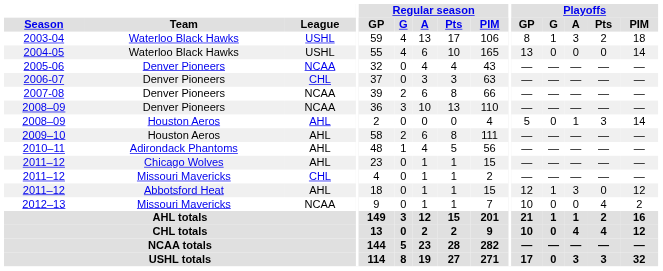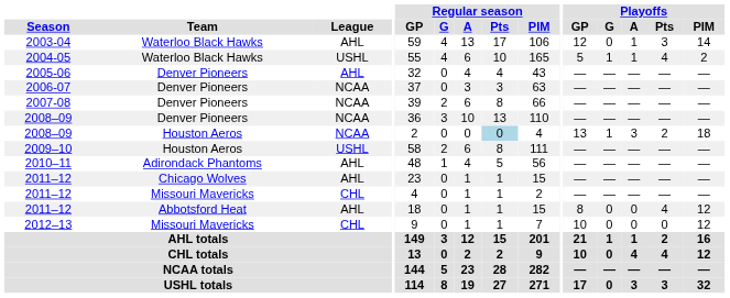2003-04 | League: USHL -> AHL
2003-04 | Playoffs / GP: 8 -> 12
2003-04 | Playoffs / G: 1 -> 0
2003-04 | Playoffs / A: 3 -> 1
2003-04 | Playoffs / Pts: 2 -> 3
2003-04 | Playoffs / PIM: 18 -> 14
2004-05 | Playoffs / GP: 13 -> 5
2004-05 | Playoffs / G: 0 -> 1
2004-05 | Playoffs / A: 0 -> 1
2004-05 | Playoffs / Pts: 0 -> 4
2004-05 | Playoffs / PIM: 14 -> 2
2005-06 | League: NCAA -> AHL
2006-07 | League: CHL -> NCAA
2008–09 / Houston Aeros | League: AHL -> NCAA
2008–09 / Houston Aeros | Regular season / Pts: no background -> lightblue background
2008–09 / Houston Aeros | Playoffs / GP: 5 -> 13
2008–09 / Houston Aeros | Playoffs / G: 0 -> 1
2008–09 / Houston Aeros | Playoffs / A: 1 -> 3
2008–09 / Houston Aeros | Playoffs / Pts: 3 -> 2
2008–09 / Houston Aeros | Playoffs / PIM: 14 -> 18
2009–10 | League: AHL -> USHL
2011–12 / Abbotsford Heat | Playoffs / GP: 12 -> 8
2011–12 / Abbotsford Heat | Playoffs / G: 1 -> 0
2011–12 / Abbotsford Heat | Playoffs / A: 3 -> 0
2011–12 / Abbotsford Heat | Playoffs / Pts: 0 -> 4
2012–13 | League: NCAA -> CHL
2012–13 | Playoffs / Pts: 4 -> 0
2012–13 | Playoffs / PIM: 2 -> 12
